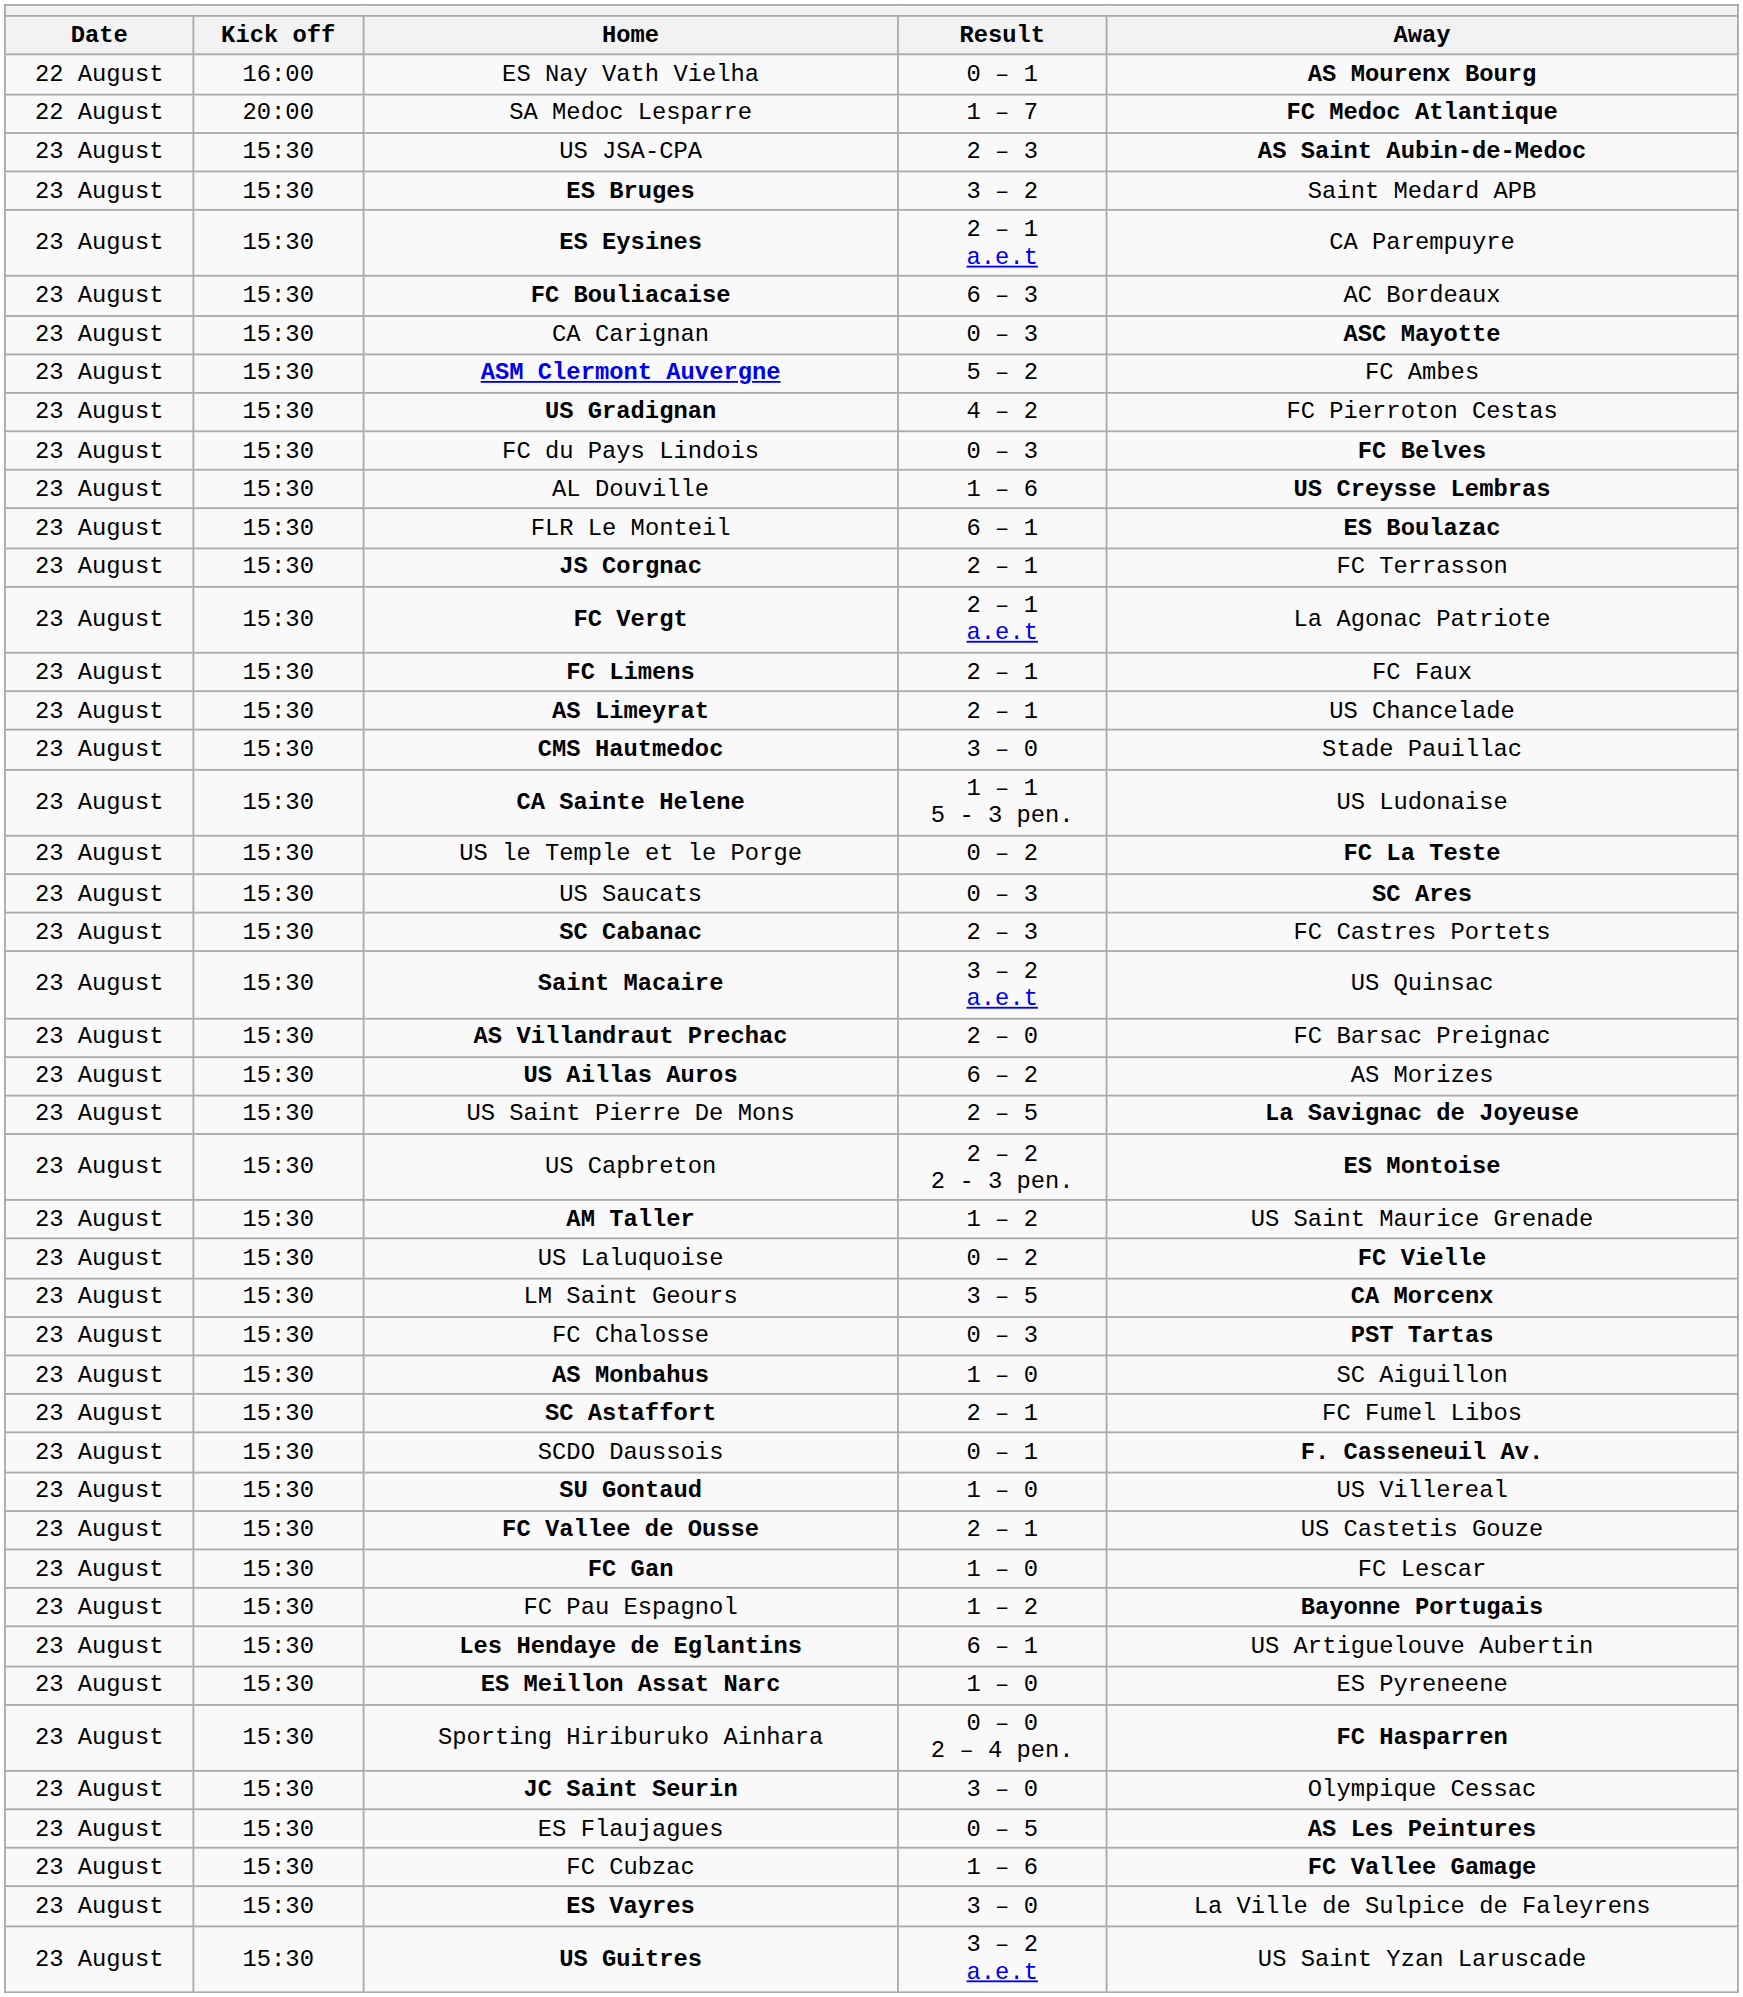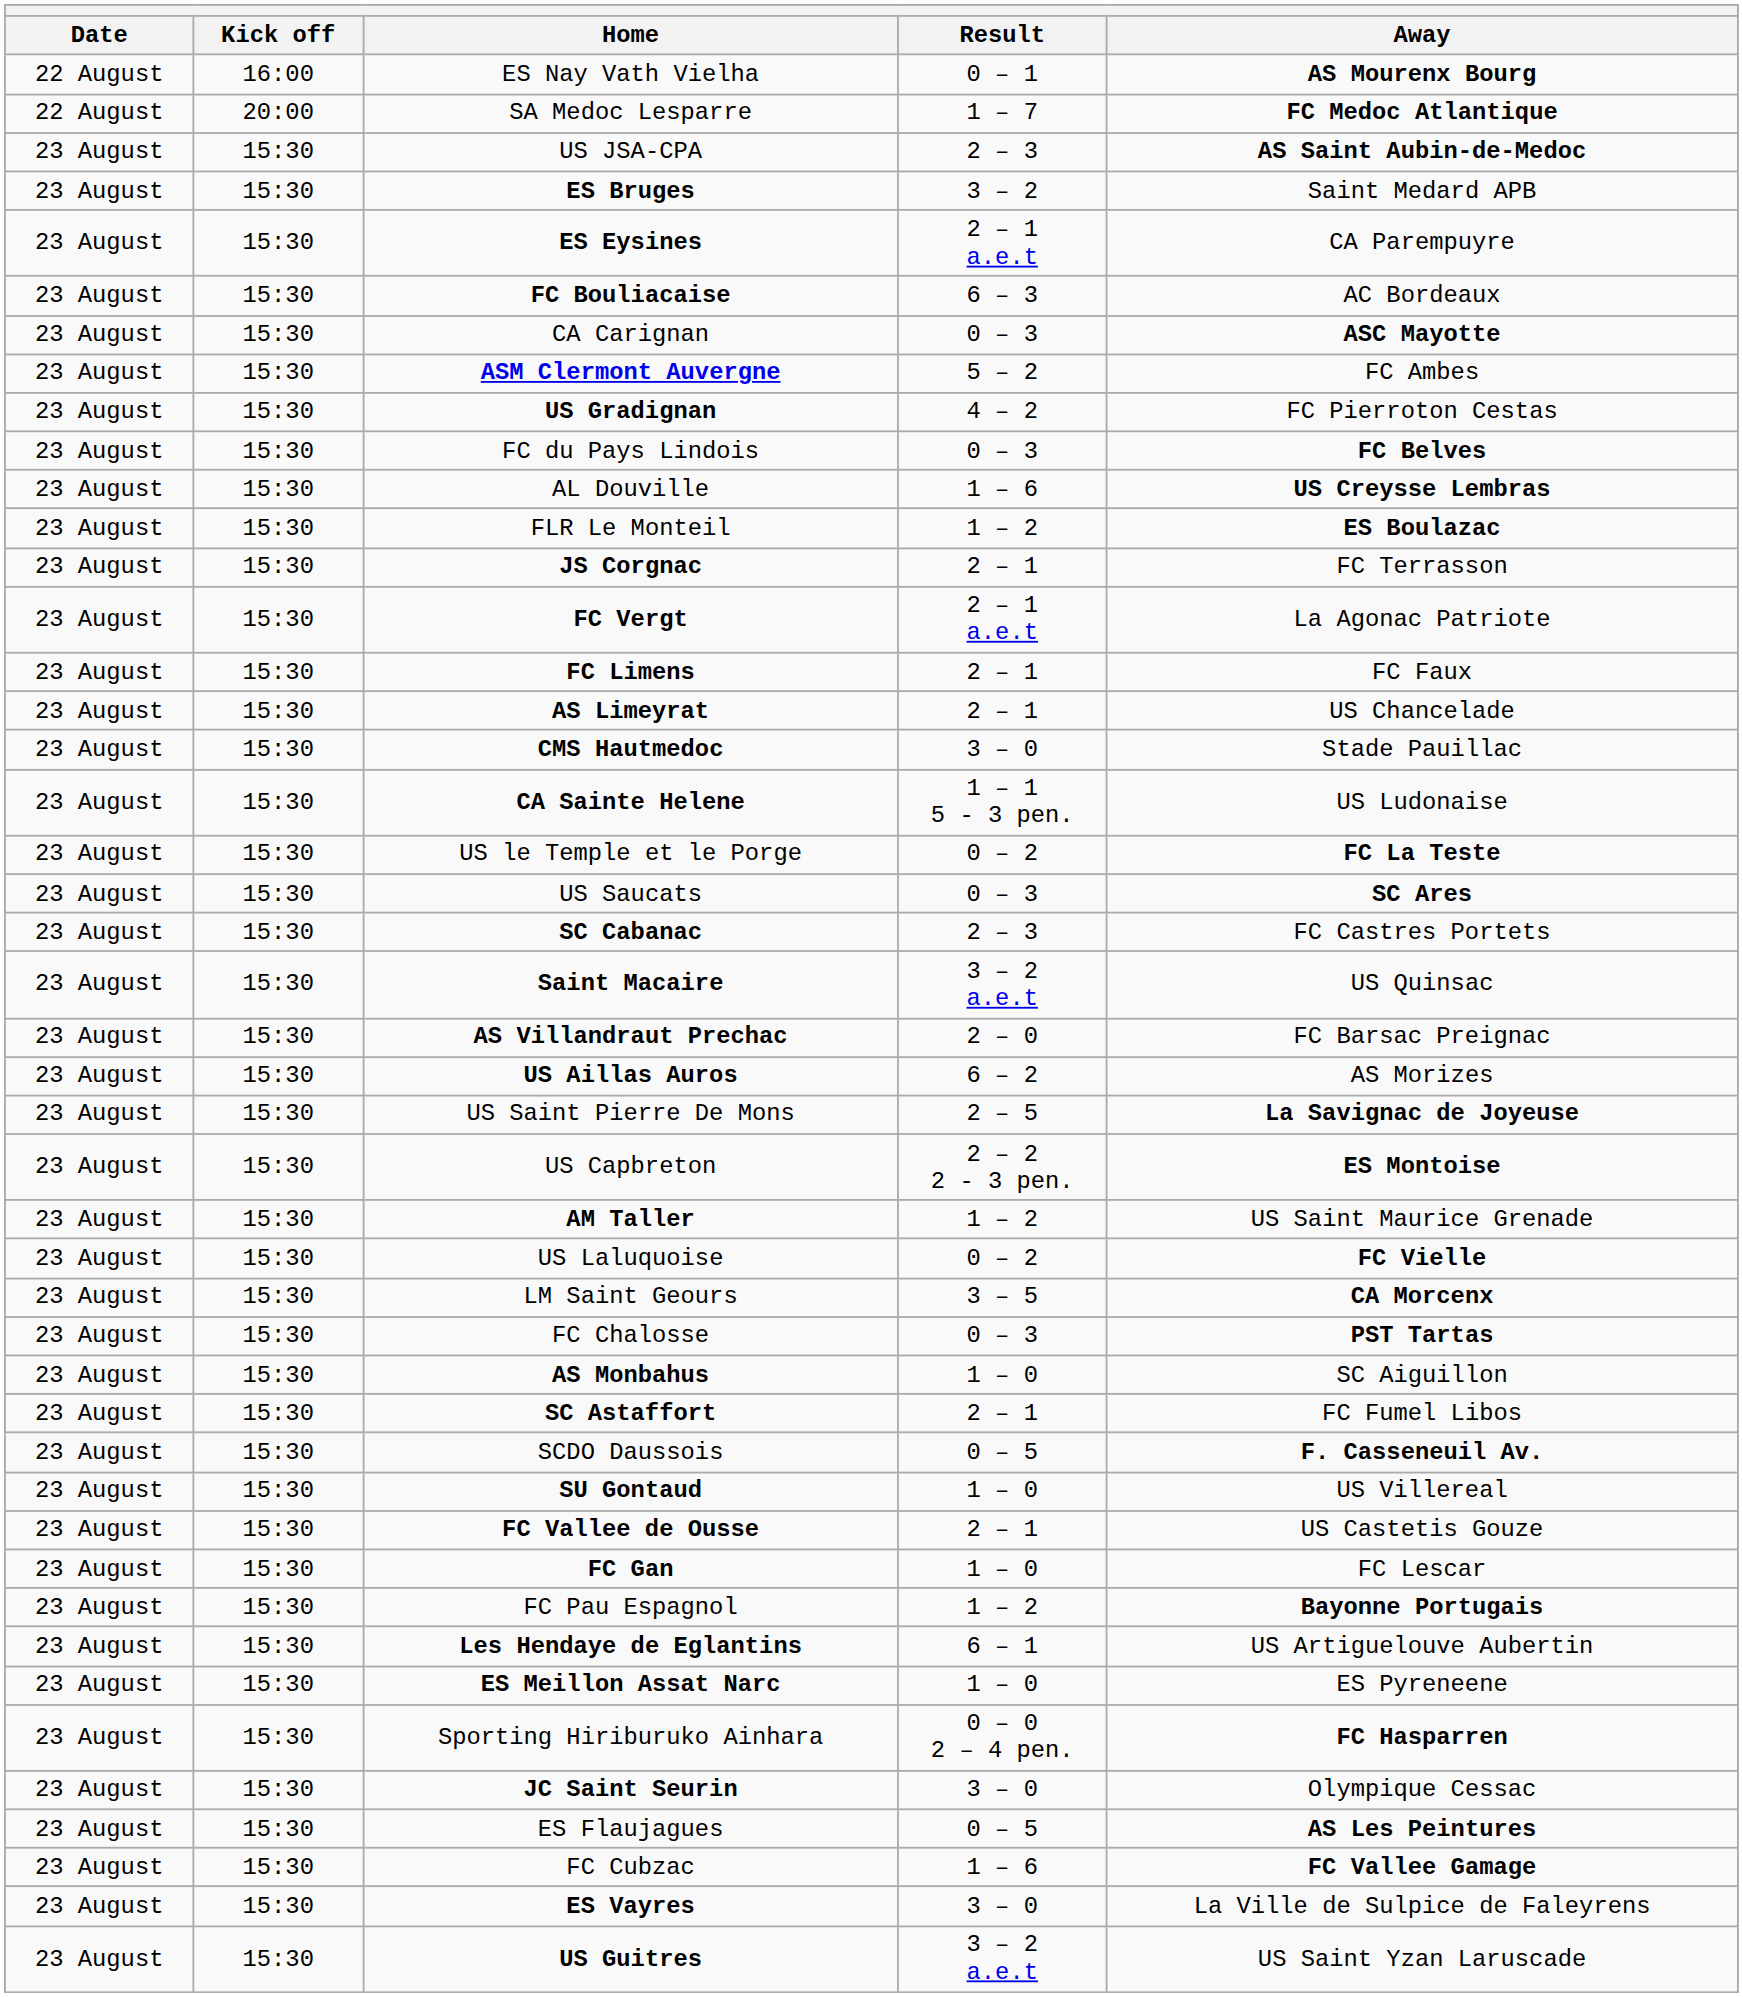FLR Le Monteil | Result: 6 – 1 -> 1 – 2
SCDO Daussois | Result: 0 – 1 -> 0 – 5
